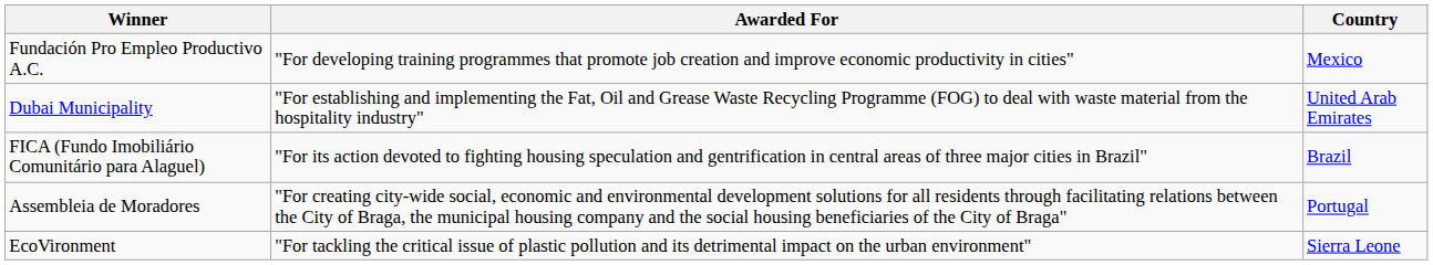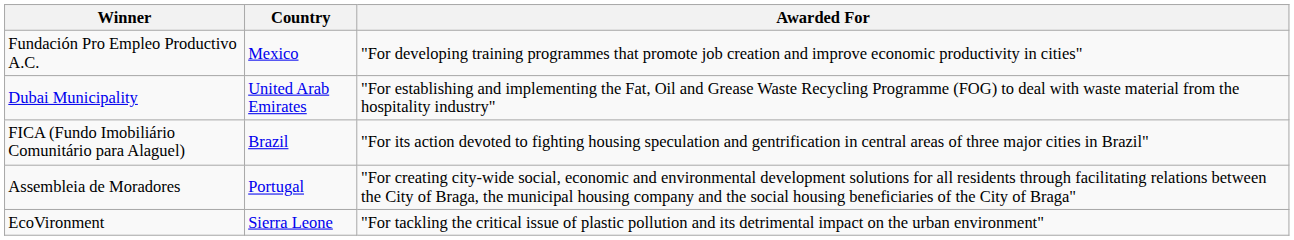columns swapped: Awarded For <-> Country
